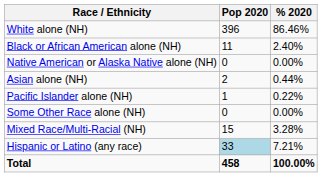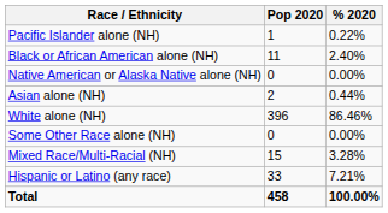rows swapped: White alone (NH) <-> Pacific Islander alone (NH)
Hispanic or Latino (any race) | Pop 2020: lightblue background -> no background
